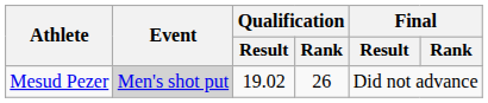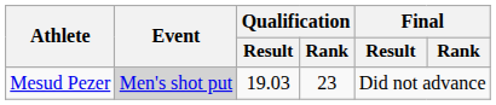Mesud Pezer | Qualification / Result: 19.02 -> 19.03
Mesud Pezer | Qualification / Rank: 26 -> 23
